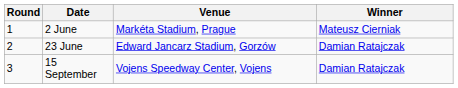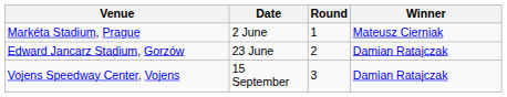columns swapped: Round <-> Venue
